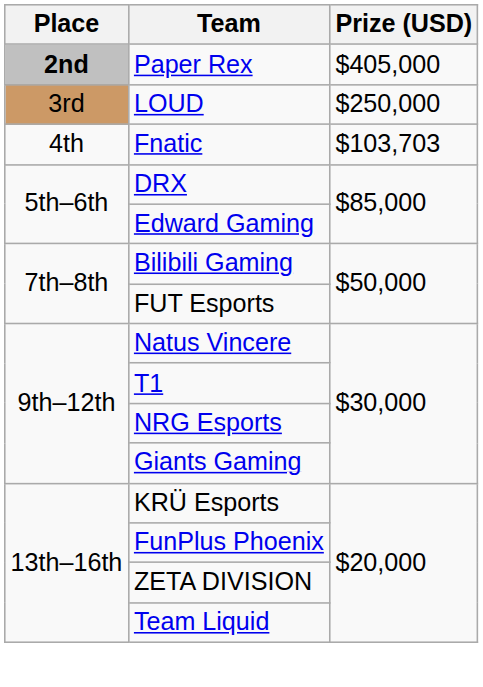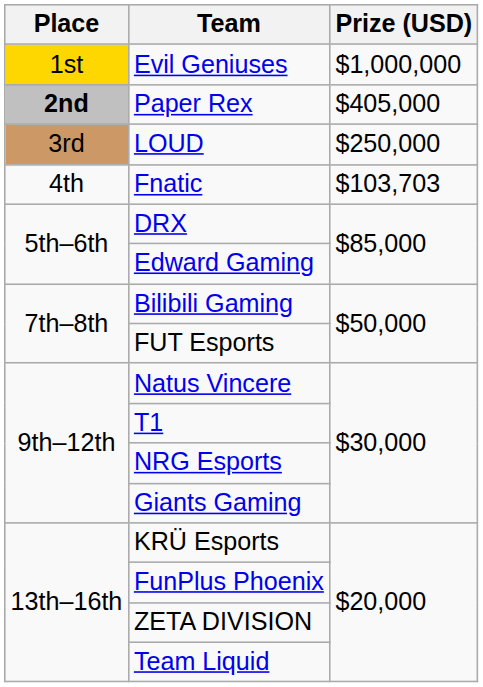+ row: 1st | Evil Geniuses | $1,000,000
